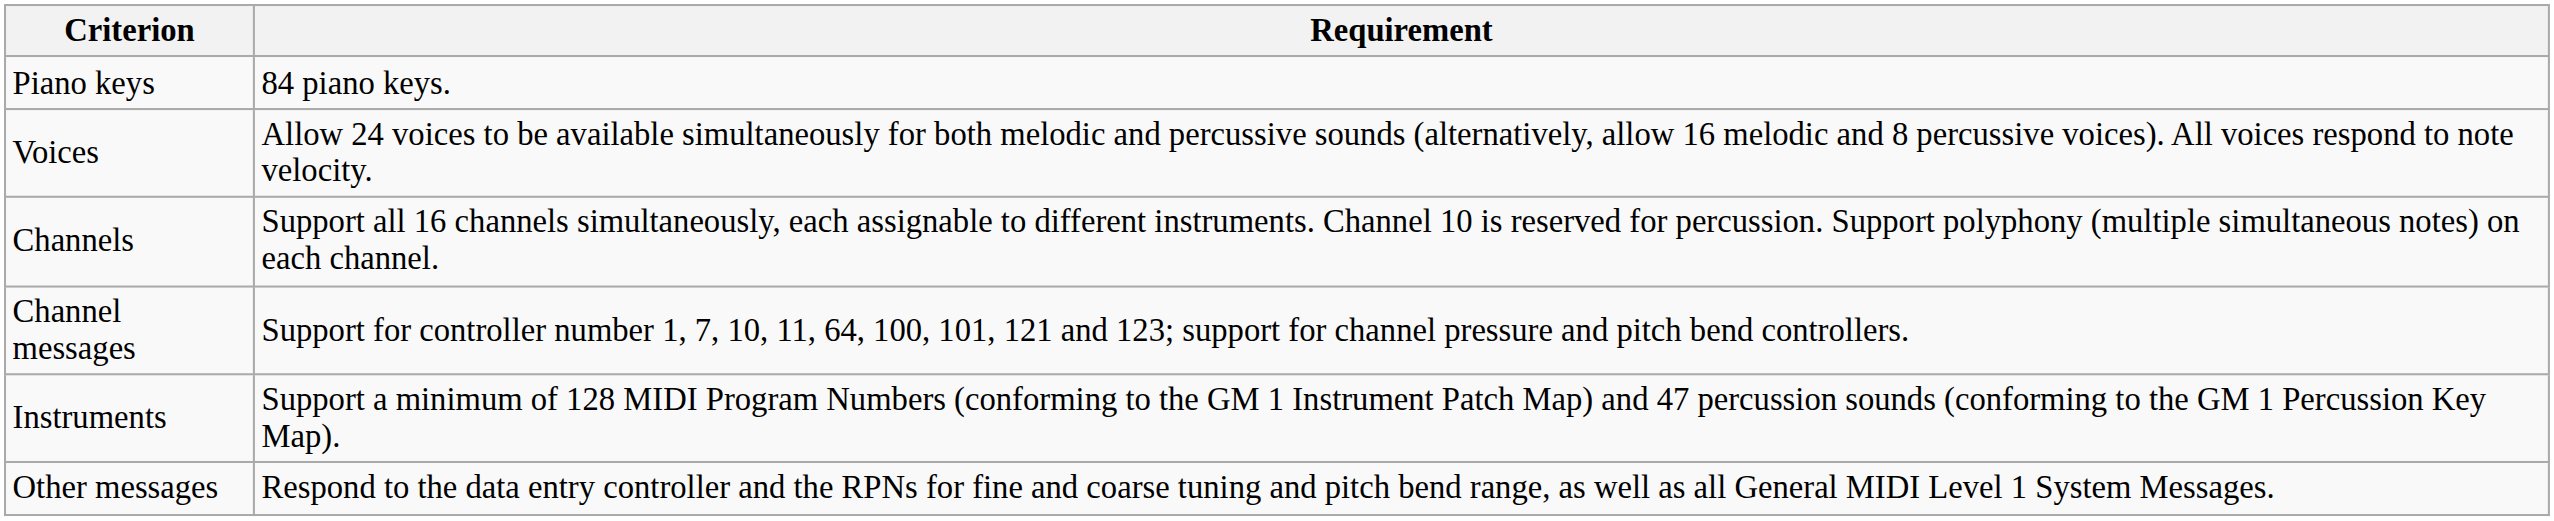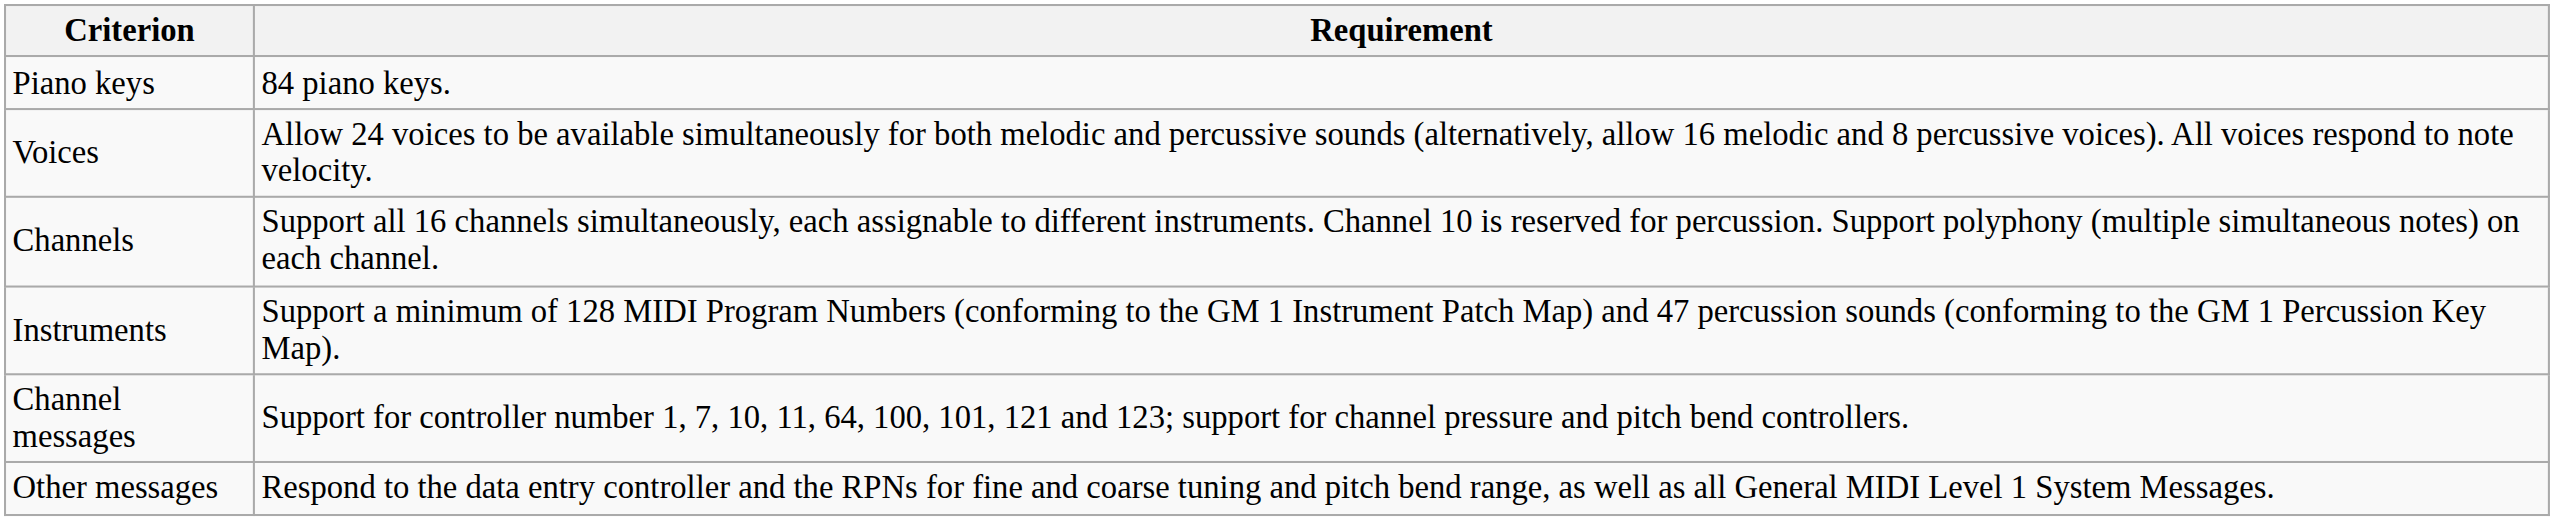rows swapped: Instruments <-> Channel messages
